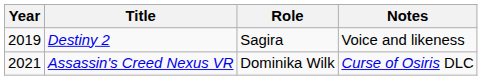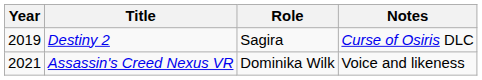Destiny 2 | Notes: Voice and likeness -> Curse of Osiris DLC
Assassin's Creed Nexus VR | Notes: Curse of Osiris DLC -> Voice and likeness
